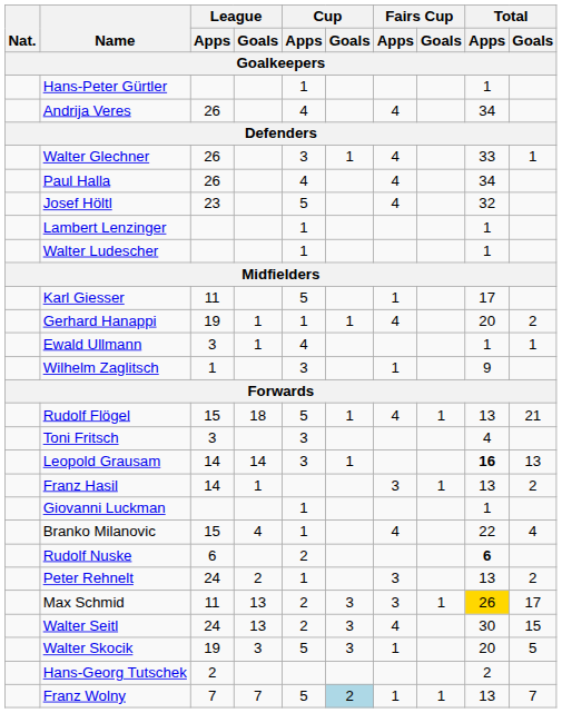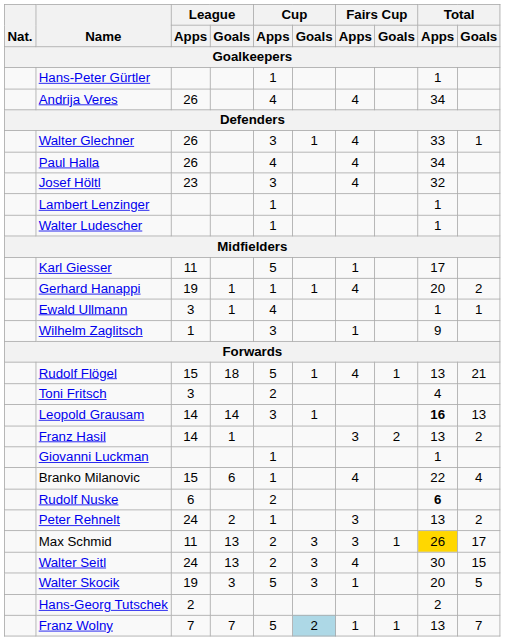Josef Höltl | Cup / Apps: 5 -> 3
Toni Fritsch | Cup / Apps: 3 -> 2
Franz Hasil | Fairs Cup / Goals: 1 -> 2
Branko Milanovic | League / Goals: 4 -> 6
